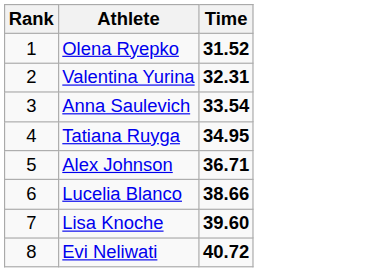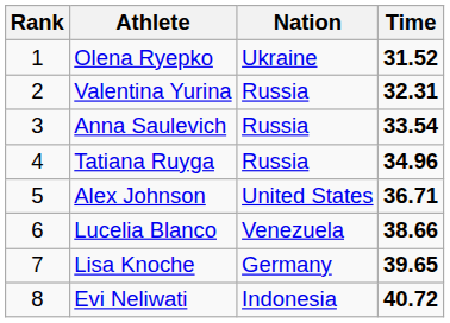+ column: Nation | Ukraine | Russia | Russia | Russia | United States | Venezuela | Germany | Indonesia
Tatiana Ruyga | Time: 34.95 -> 34.96
Lisa Knoche | Time: 39.60 -> 39.65
